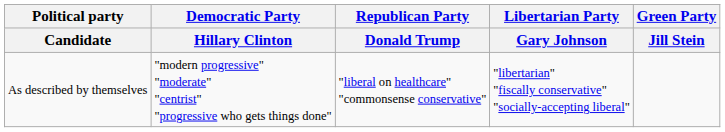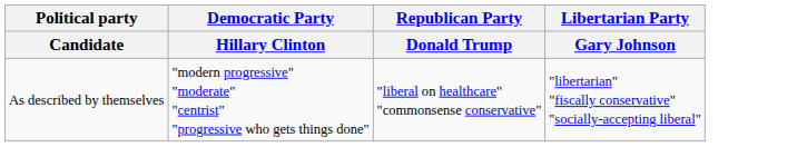- column: Green Party | Jill Stein
